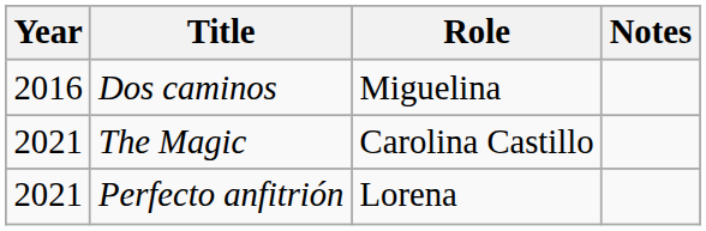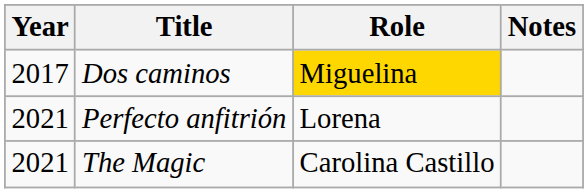Dos caminos | Year: 2016 -> 2017
Dos caminos | Role: no background -> gold background
rows swapped: Perfecto anfitrión <-> The Magic
